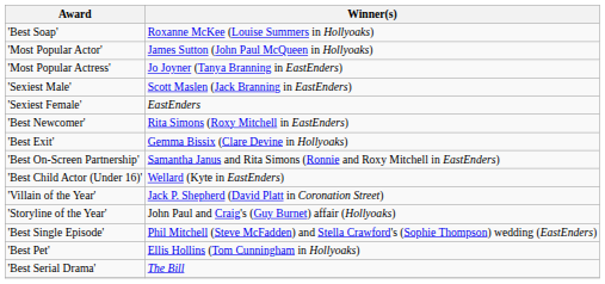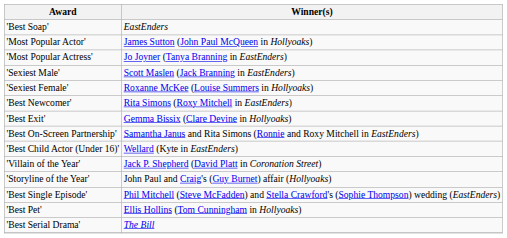'Best Soap' | Winner(s): Roxanne McKee (Louise Summers in Hollyoaks) -> EastEnders
'Sexiest Female' | Winner(s): EastEnders -> Roxanne McKee (Louise Summers in Hollyoaks)
